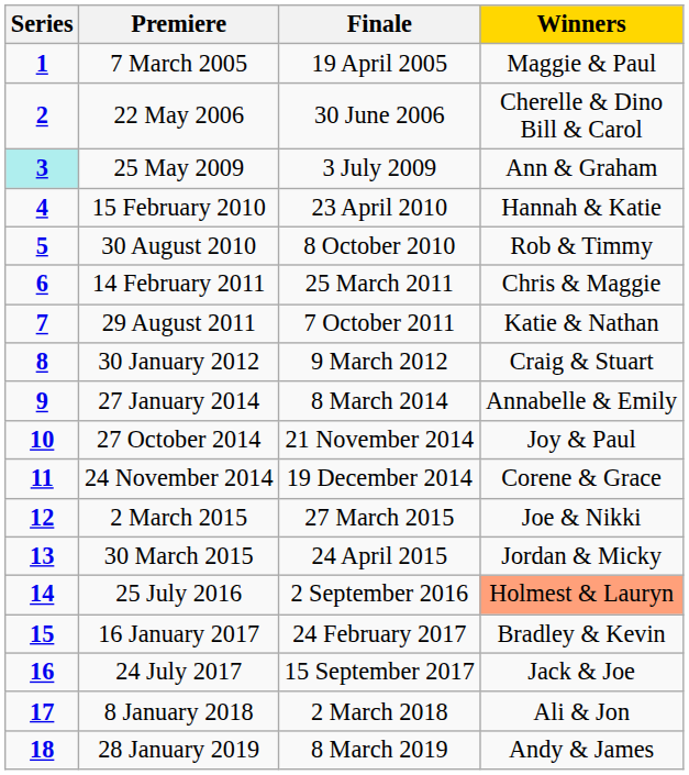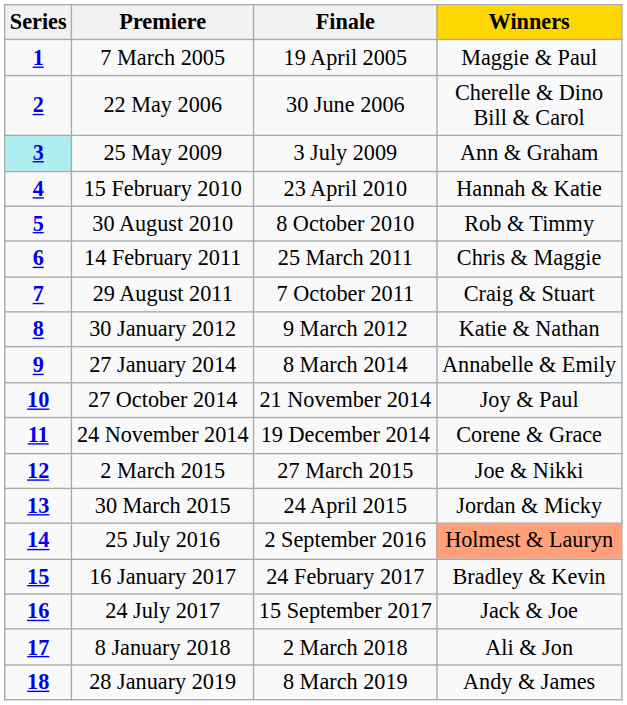29 August 2011 | Winners: Katie & Nathan -> Craig & Stuart
30 January 2012 | Winners: Craig & Stuart -> Katie & Nathan
